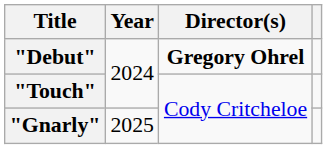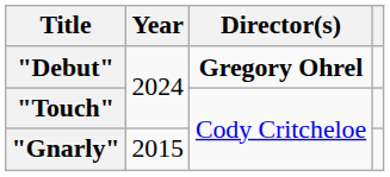"Gnarly" | Year: 2025 -> 2015
